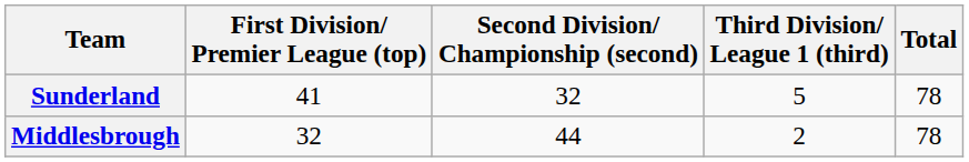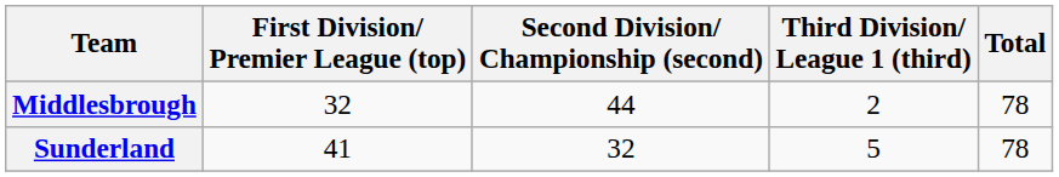rows swapped: Sunderland <-> Middlesbrough
